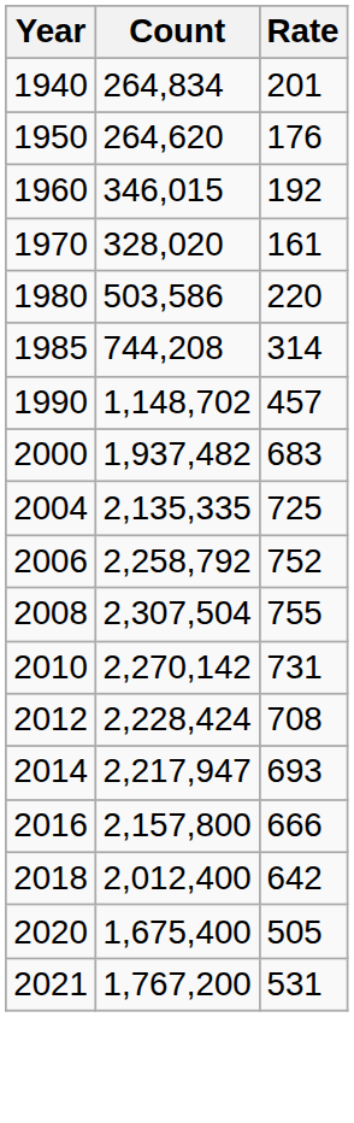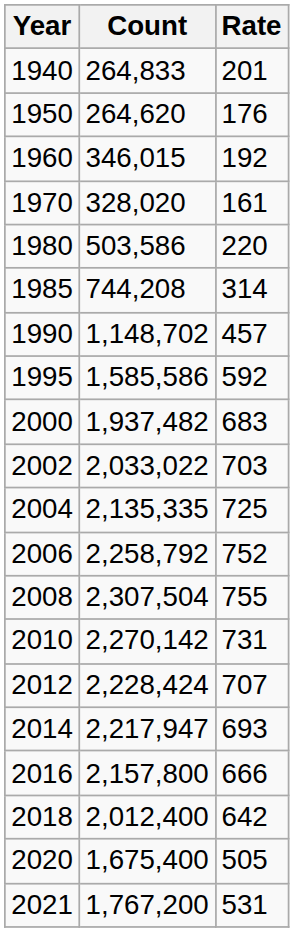1940 | Count: 264,834 -> 264,833
+ row: 1995 | 1,585,586 | 592
+ row: 2002 | 2,033,022 | 703
2012 | Rate: 708 -> 707
